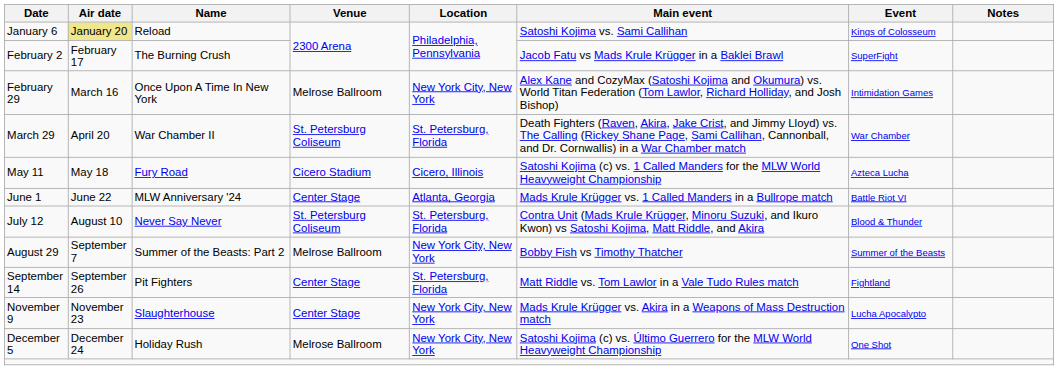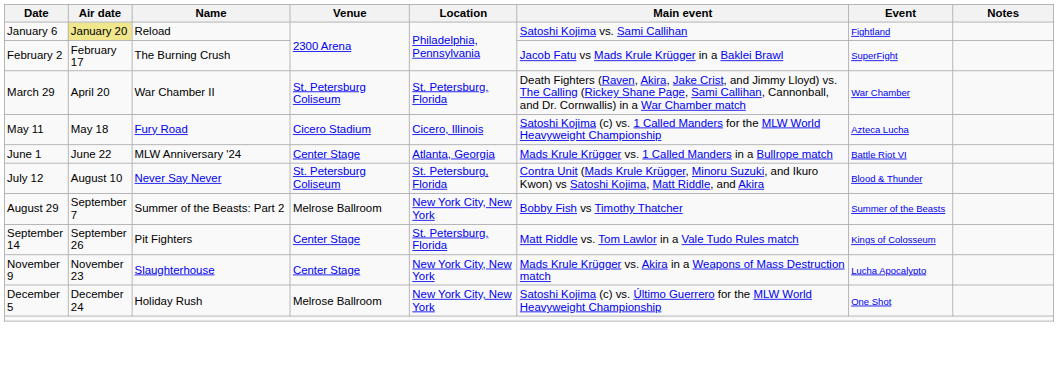January 6 | Event: Kings of Colosseum -> Fightland
- row: February 29 | March 16 | Once Upon A Time In New York | Melrose Ballroom | New York City, New York | Alex Kane and CozyMax (Satoshi Kojima and Okumura) vs. World Titan Federation (Tom Lawlor, Richard Holliday, and Josh Bishop) | Intimidation Games
September 14 | Event: Fightland -> Kings of Colosseum
